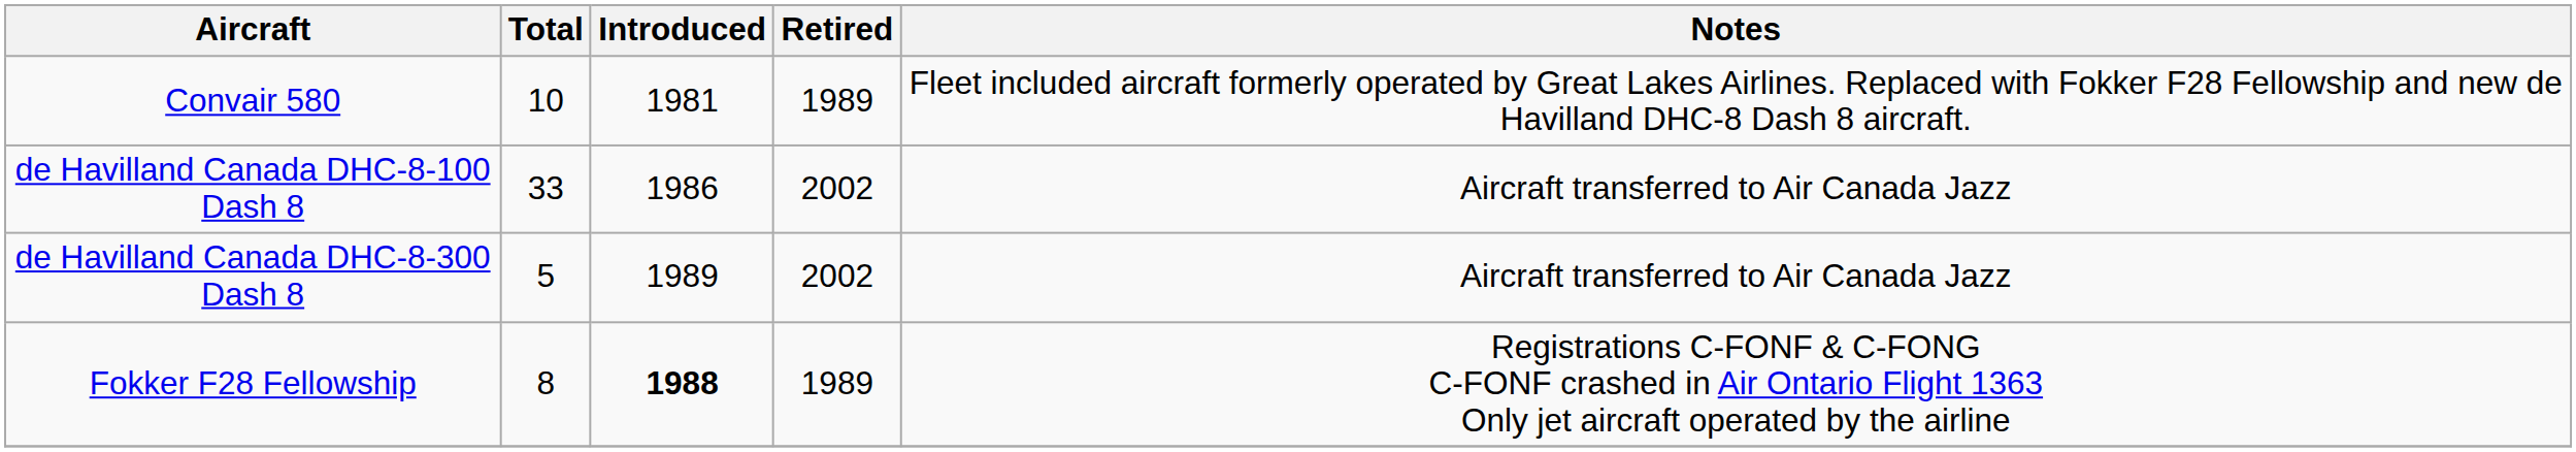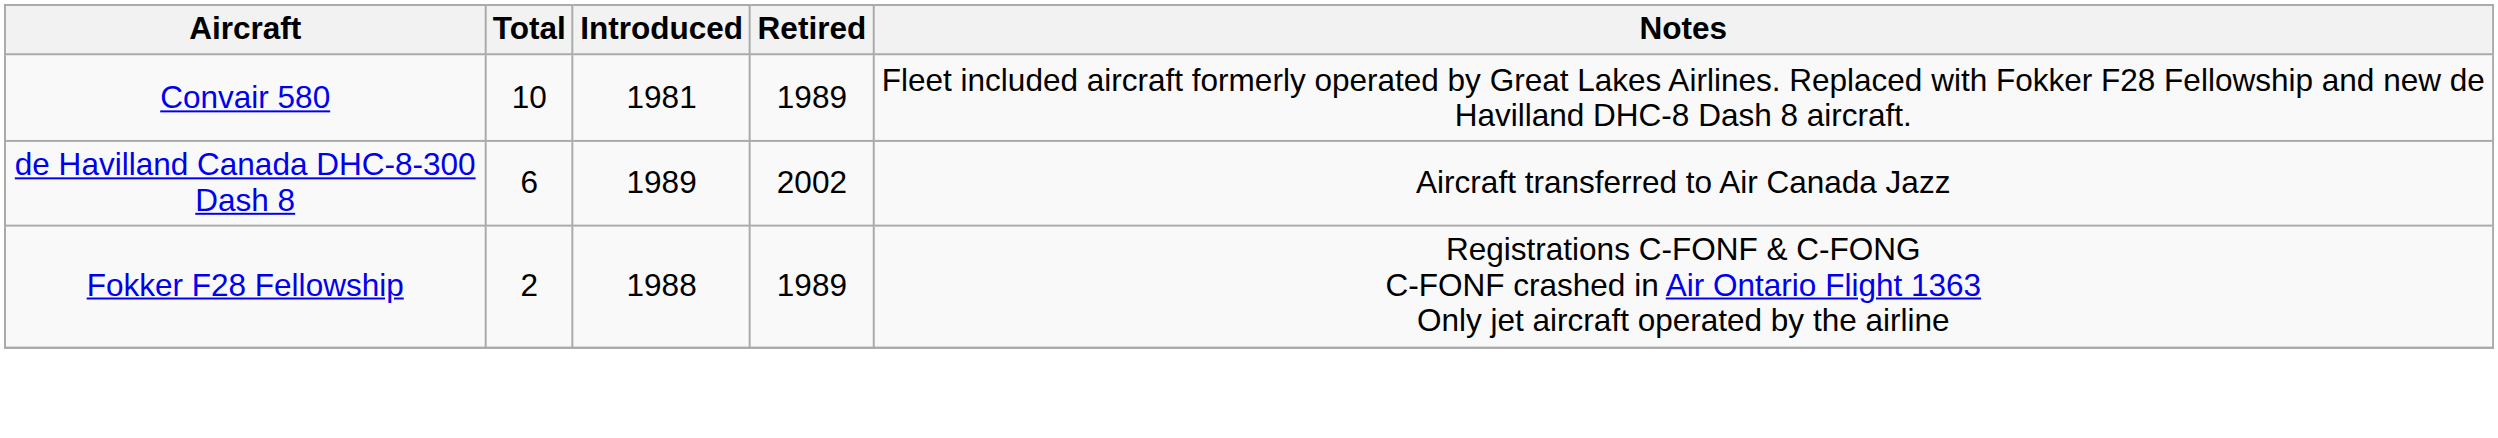- row: de Havilland Canada DHC-8-100 Dash 8 | 33 | 1986 | 2002 | Aircraft transferred to Air Canada Jazz
de Havilland Canada DHC-8-300 Dash 8 | Total: 5 -> 6
Fokker F28 Fellowship | Total: 8 -> 2
Fokker F28 Fellowship | Introduced: bold -> normal
